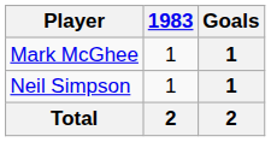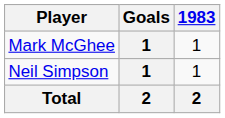columns swapped: Goals <-> 1983
